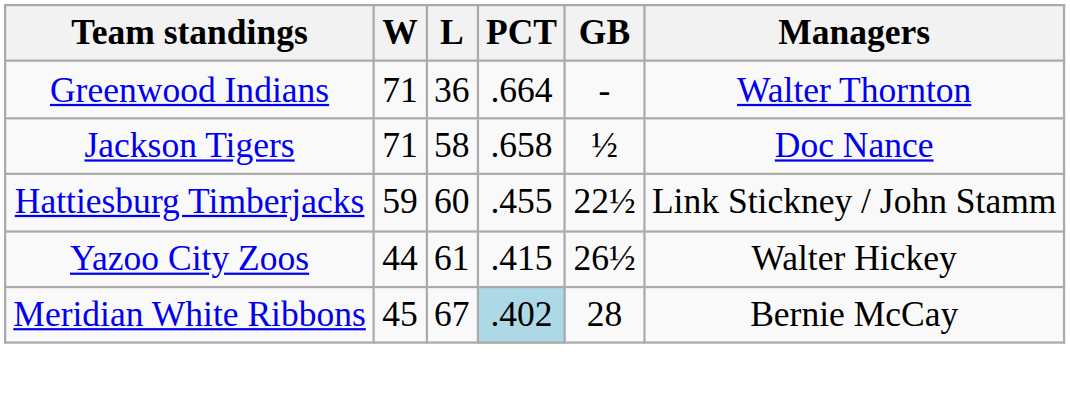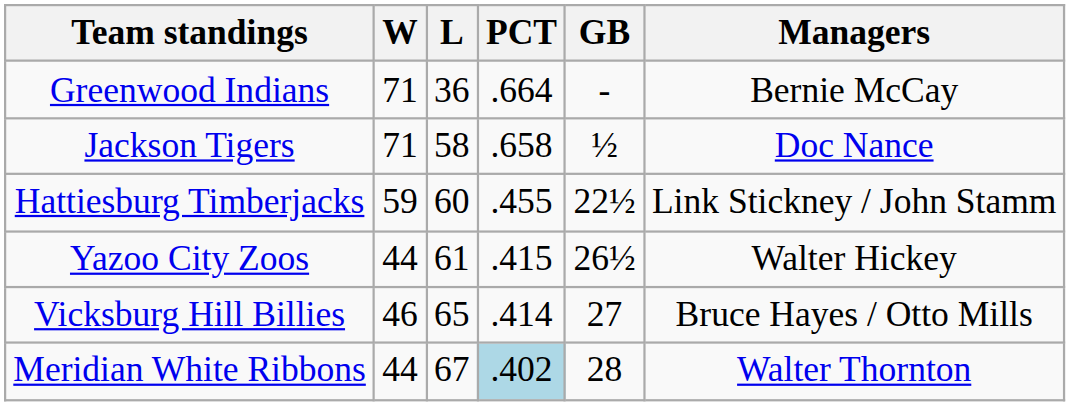Greenwood Indians | Managers: Walter Thornton -> Bernie McCay
+ row: Vicksburg Hill Billies | 46 | 65 | .414 | 27 | Bruce Hayes / Otto Mills
Meridian White Ribbons | W: 45 -> 44
Meridian White Ribbons | Managers: Bernie McCay -> Walter Thornton
